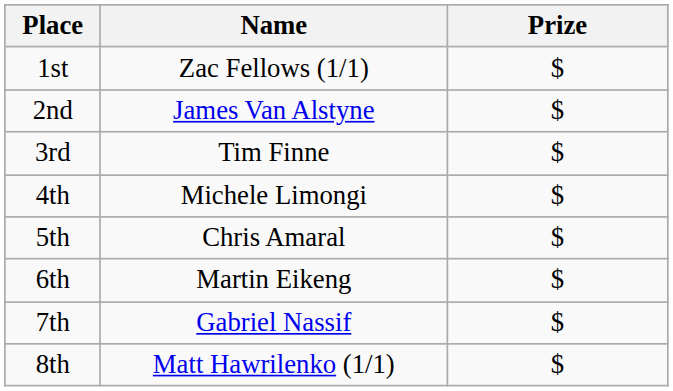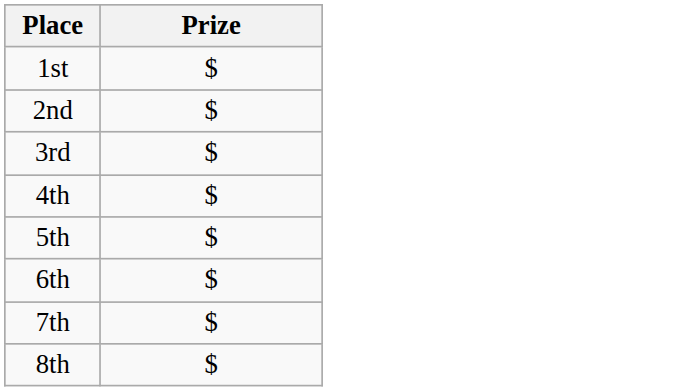- column: Name | Zac Fellows (1/1) | James Van Alstyne | Tim Finne | Michele Limongi | Chris Amaral | Martin Eikeng | Gabriel Nassif | Matt Hawrilenko (1/1)
